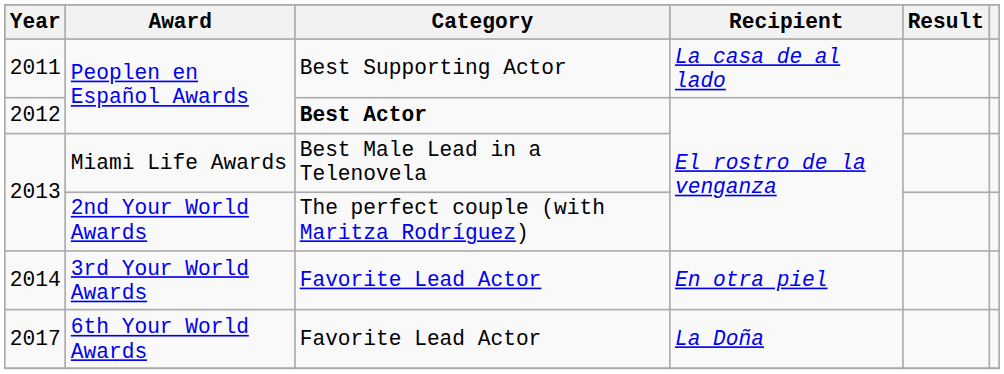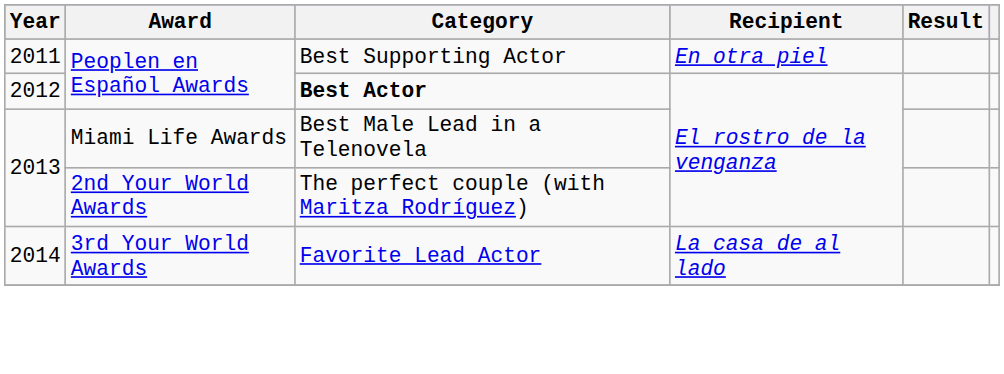2011 | Recipient: La casa de al lado -> En otra piel
2014 | Recipient: En otra piel -> La casa de al lado
- row: 2017 | 6th Your World Awards | Favorite Lead Actor | La Doña
